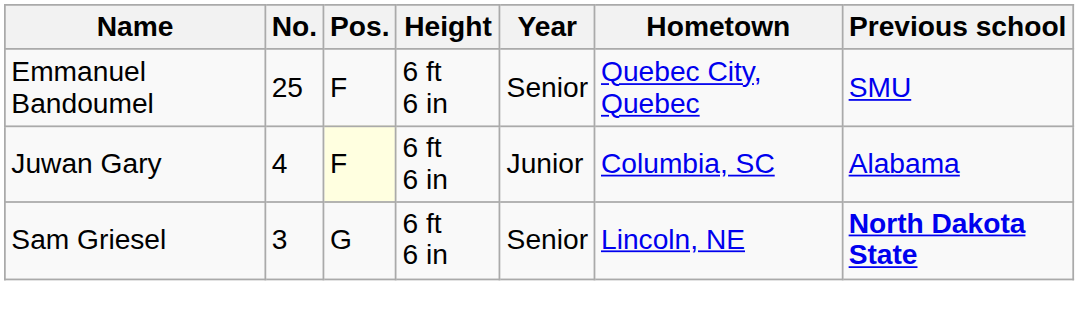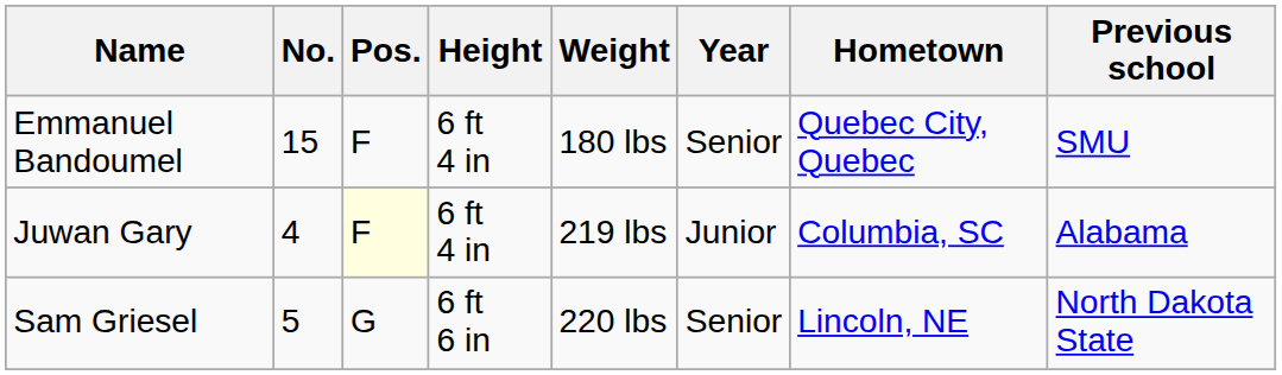+ column: Weight | 180 lbs | 219 lbs | 220 lbs
Emmanuel Bandoumel | No.: 25 -> 15
Emmanuel Bandoumel | Height: 6 ft 6 in -> 6 ft 4 in
Juwan Gary | Height: 6 ft 6 in -> 6 ft 4 in
Sam Griesel | No.: 3 -> 5
Sam Griesel | Previous school: bold -> normal
